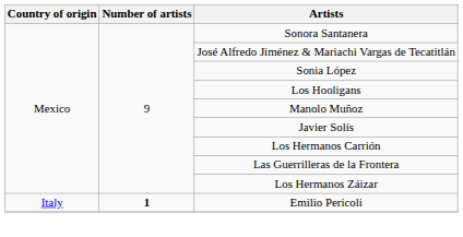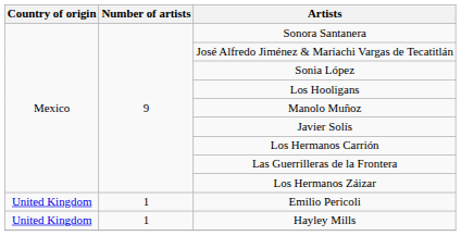Emilio Pericoli | Country of origin: Italy -> United Kingdom
Emilio Pericoli | Number of artists: bold -> normal
+ row: United Kingdom | 1 | Hayley Mills
